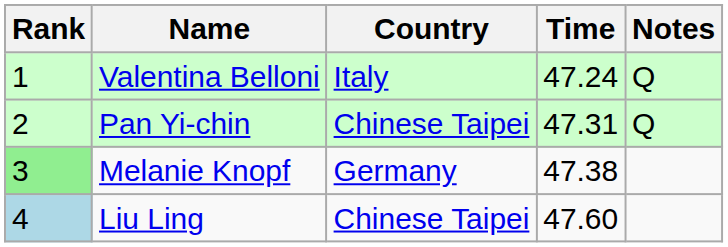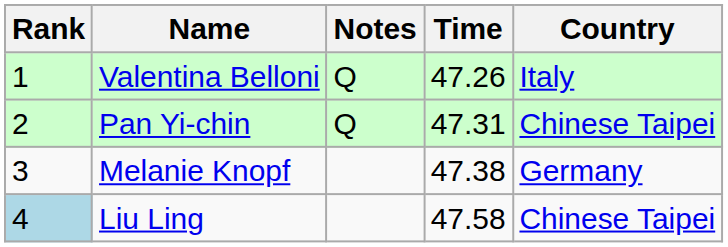columns swapped: Country <-> Notes
Valentina Belloni | Time: 47.24 -> 47.26
Melanie Knopf | Rank: lightgreen background -> no background
Liu Ling | Time: 47.60 -> 47.58
